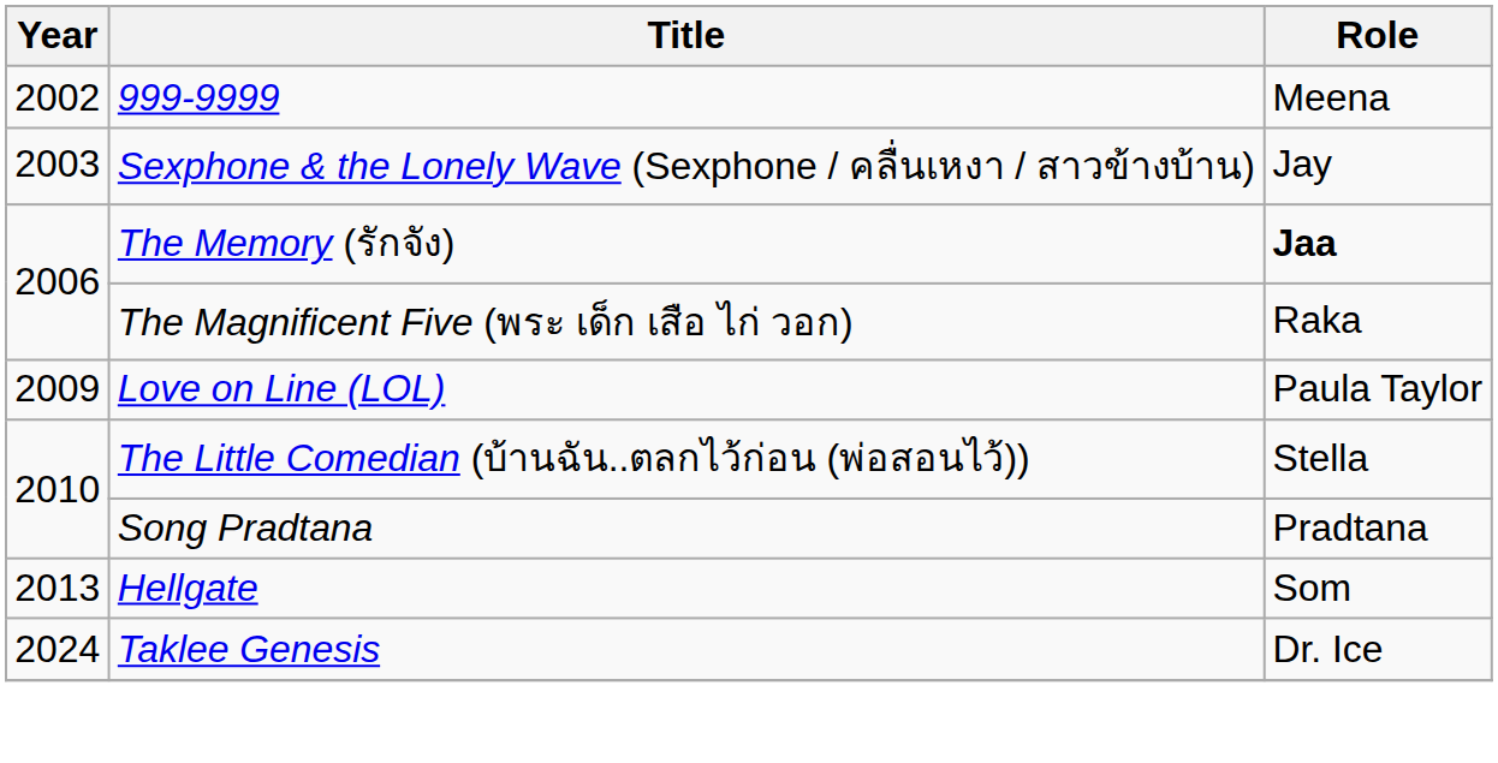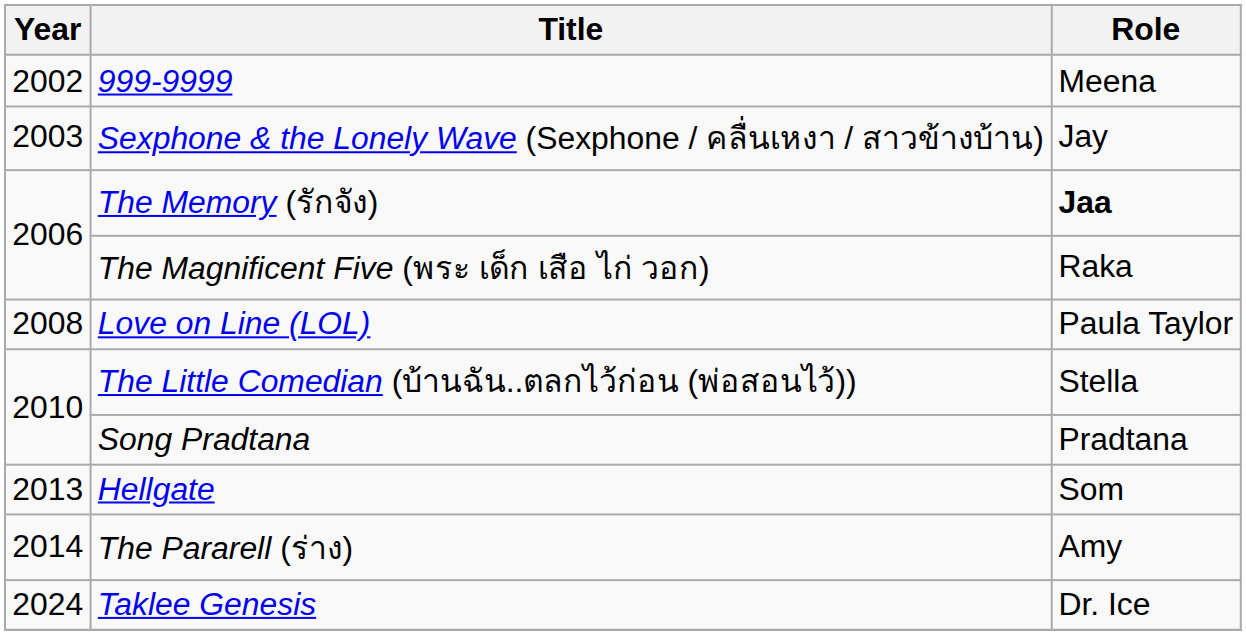Love on Line (LOL) | Year: 2009 -> 2008
+ row: 2014 | The Pararell (ร่าง) | Amy
